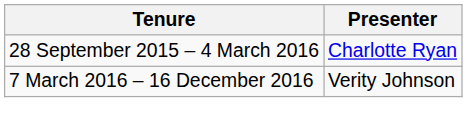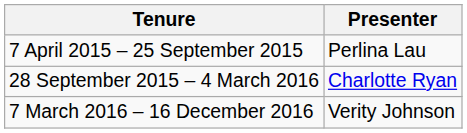+ row: 7 April 2015 – 25 September 2015 | Perlina Lau
